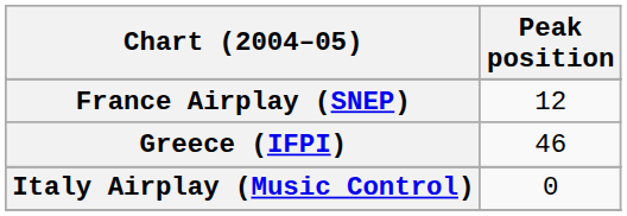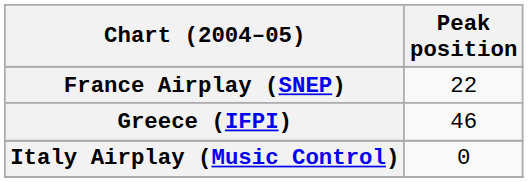France Airplay (SNEP) | Peak position: 12 -> 22
